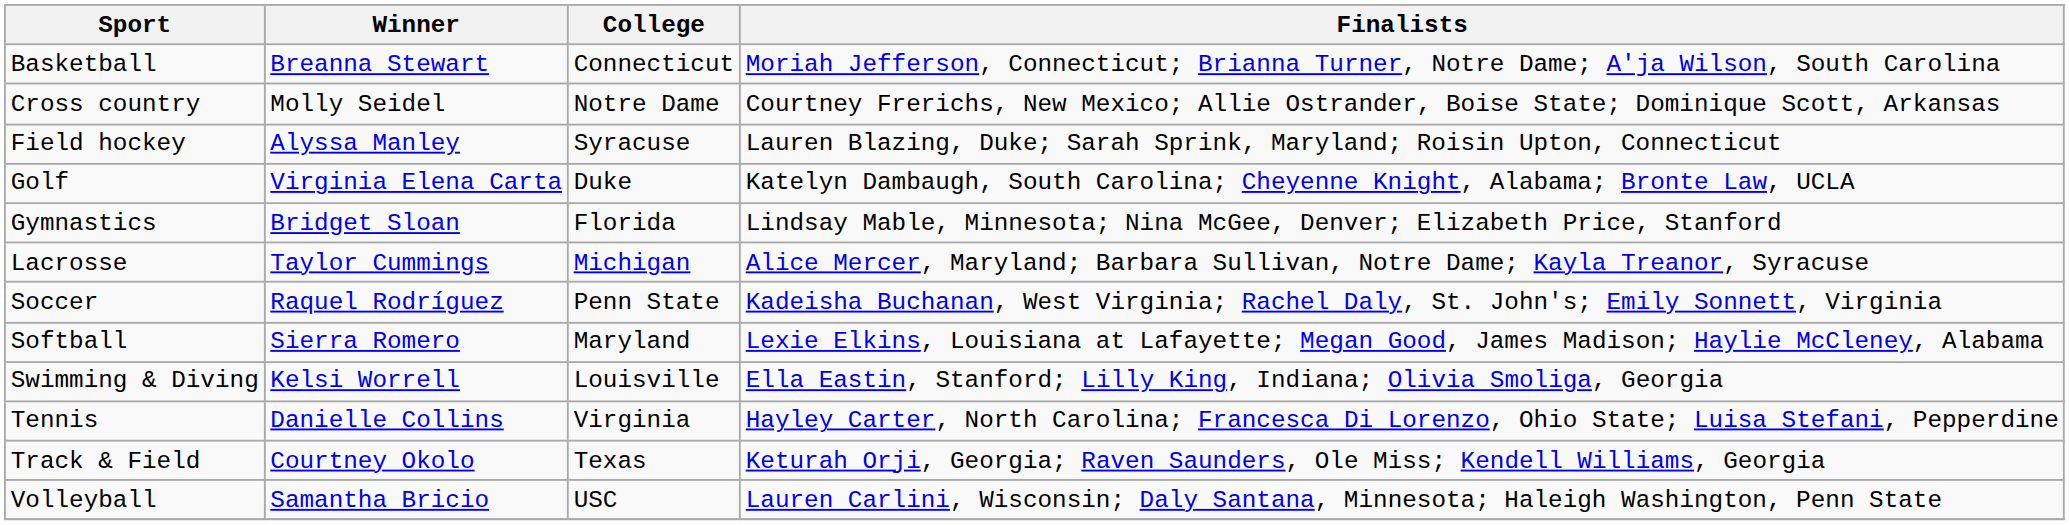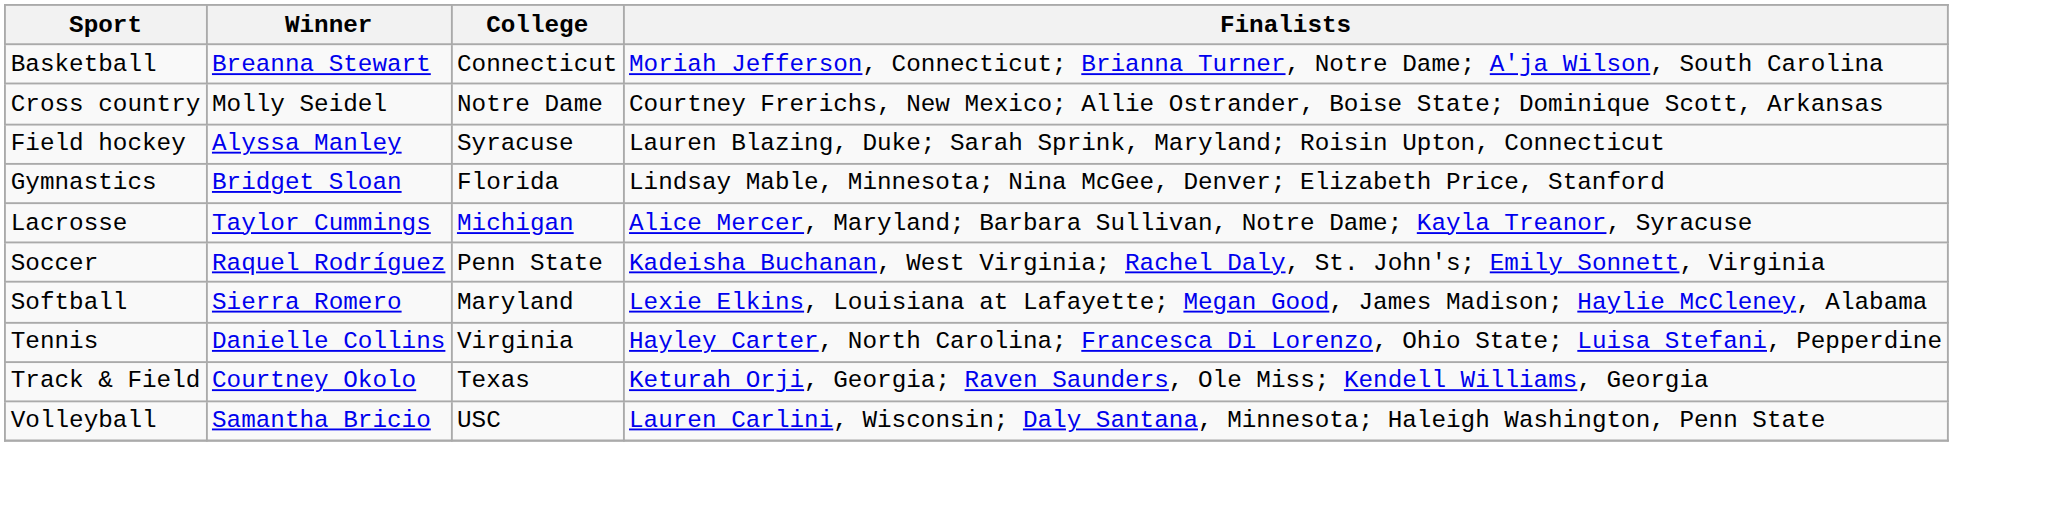- row: Golf | Virginia Elena Carta | Duke | Katelyn Dambaugh, South Carolina; Cheyenne Knight, Alabama; Bronte Law, UCLA
- row: Swimming & Diving | Kelsi Worrell | Louisville | Ella Eastin, Stanford; Lilly King, Indiana; Olivia Smoliga, Georgia
